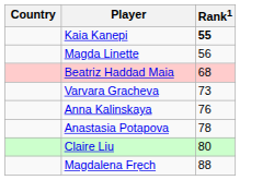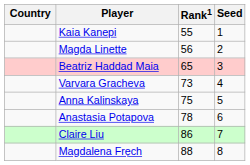+ column: Seed | 1 | 2 | 3 | 4 | 5 | 6 | 7 | 8
Kaia Kanepi | Rank1: bold -> normal
Beatriz Haddad Maia | Rank1: 68 -> 65
Anna Kalinskaya | Rank1: 76 -> 75
Claire Liu | Rank1: 80 -> 86
